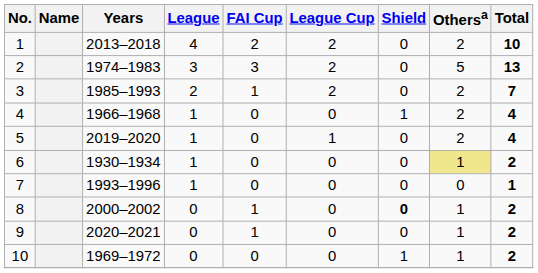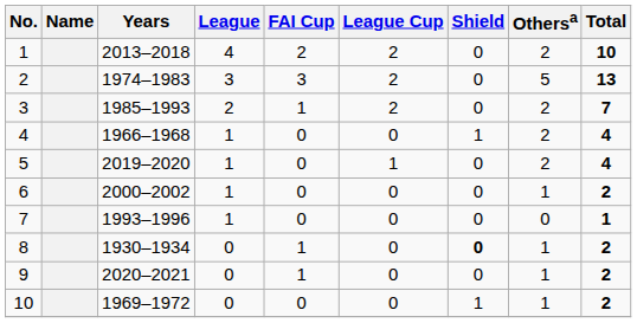6 | Years: 1930–1934 -> 2000–2002
6 | Othersa: khaki background -> no background
8 | Years: 2000–2002 -> 1930–1934
